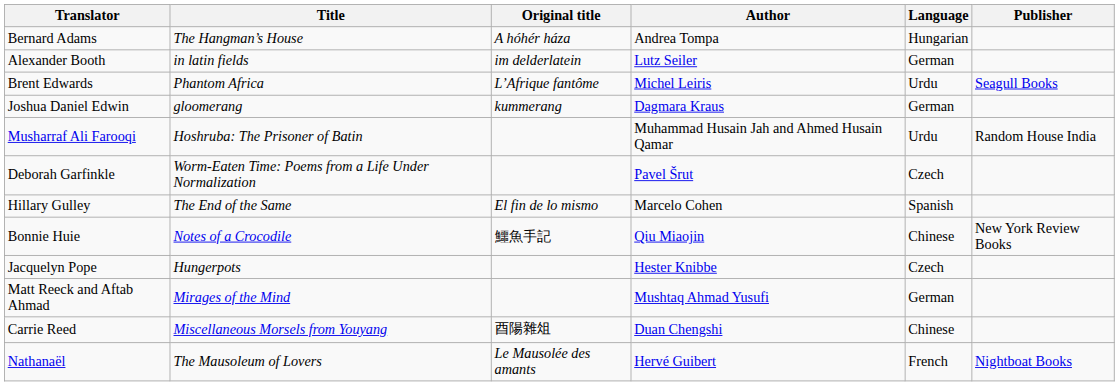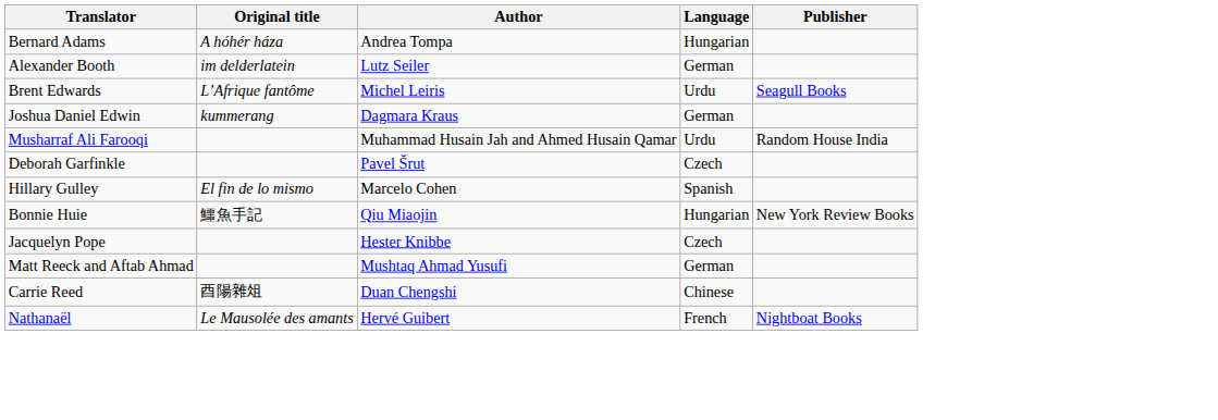- column: Title | The Hangman’s House | in latin fields | Phantom Africa | gloomerang | Hoshruba: The Prisoner of Batin | Worm-Eaten Time: Poems from a Life Under Normalization | The End of the Same | Notes of a Crocodile | Hungerpots | Mirages of the Mind | Miscellaneous Morsels from Youyang | The Mausoleum of Lovers
Bonnie Huie | Language: Chinese -> Hungarian
